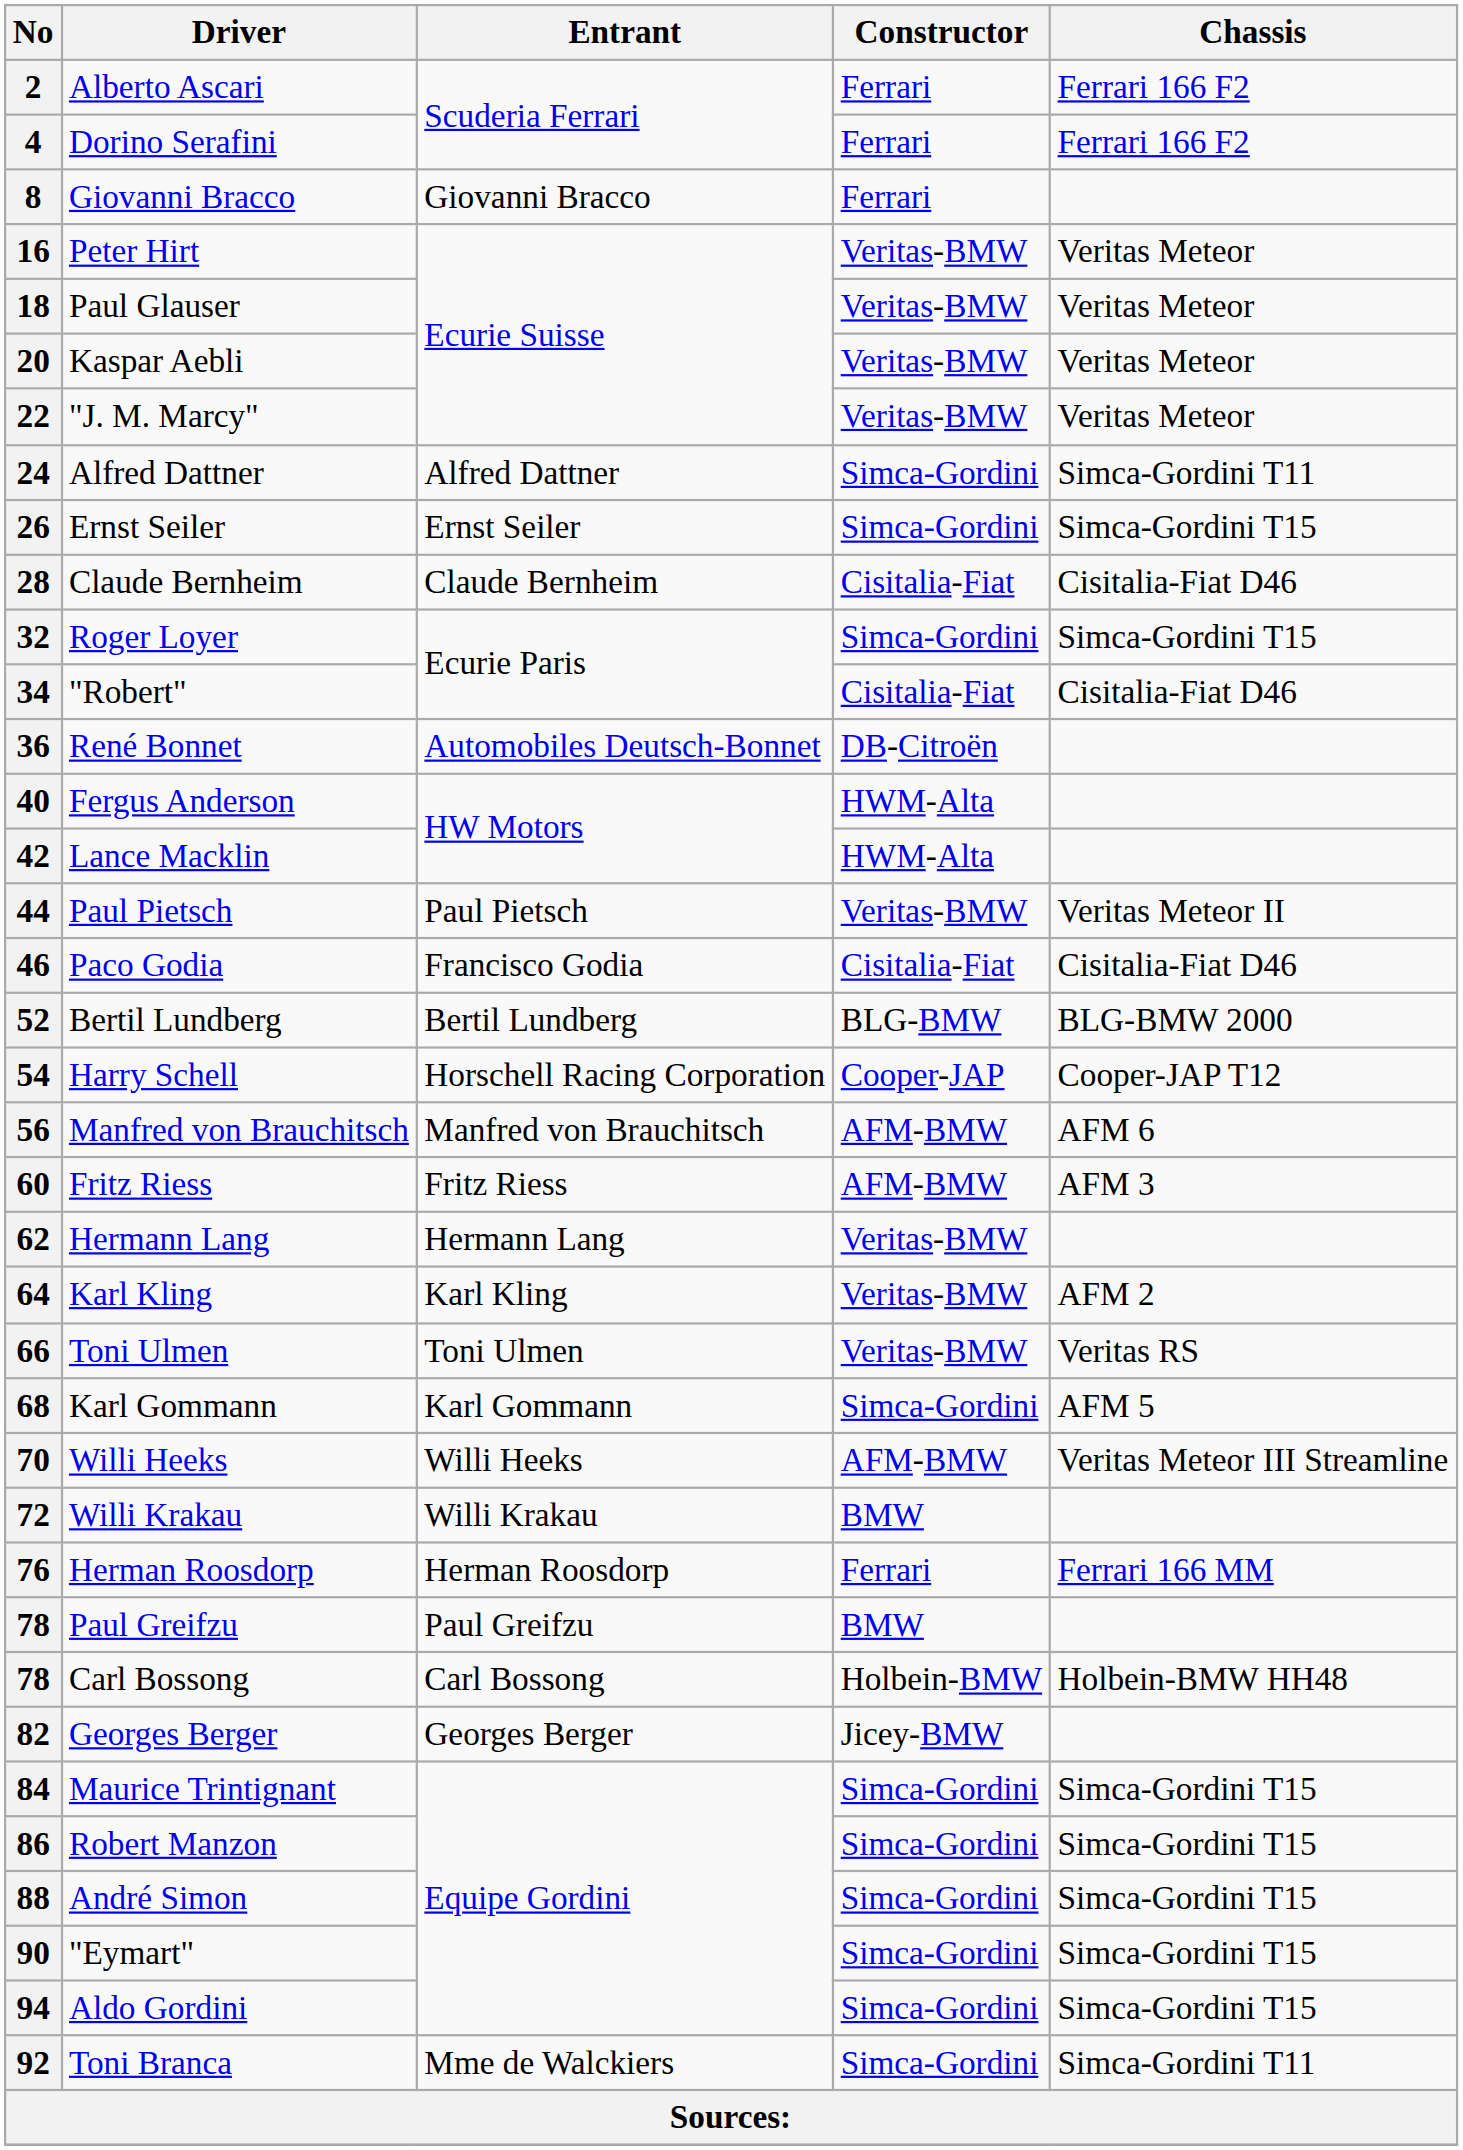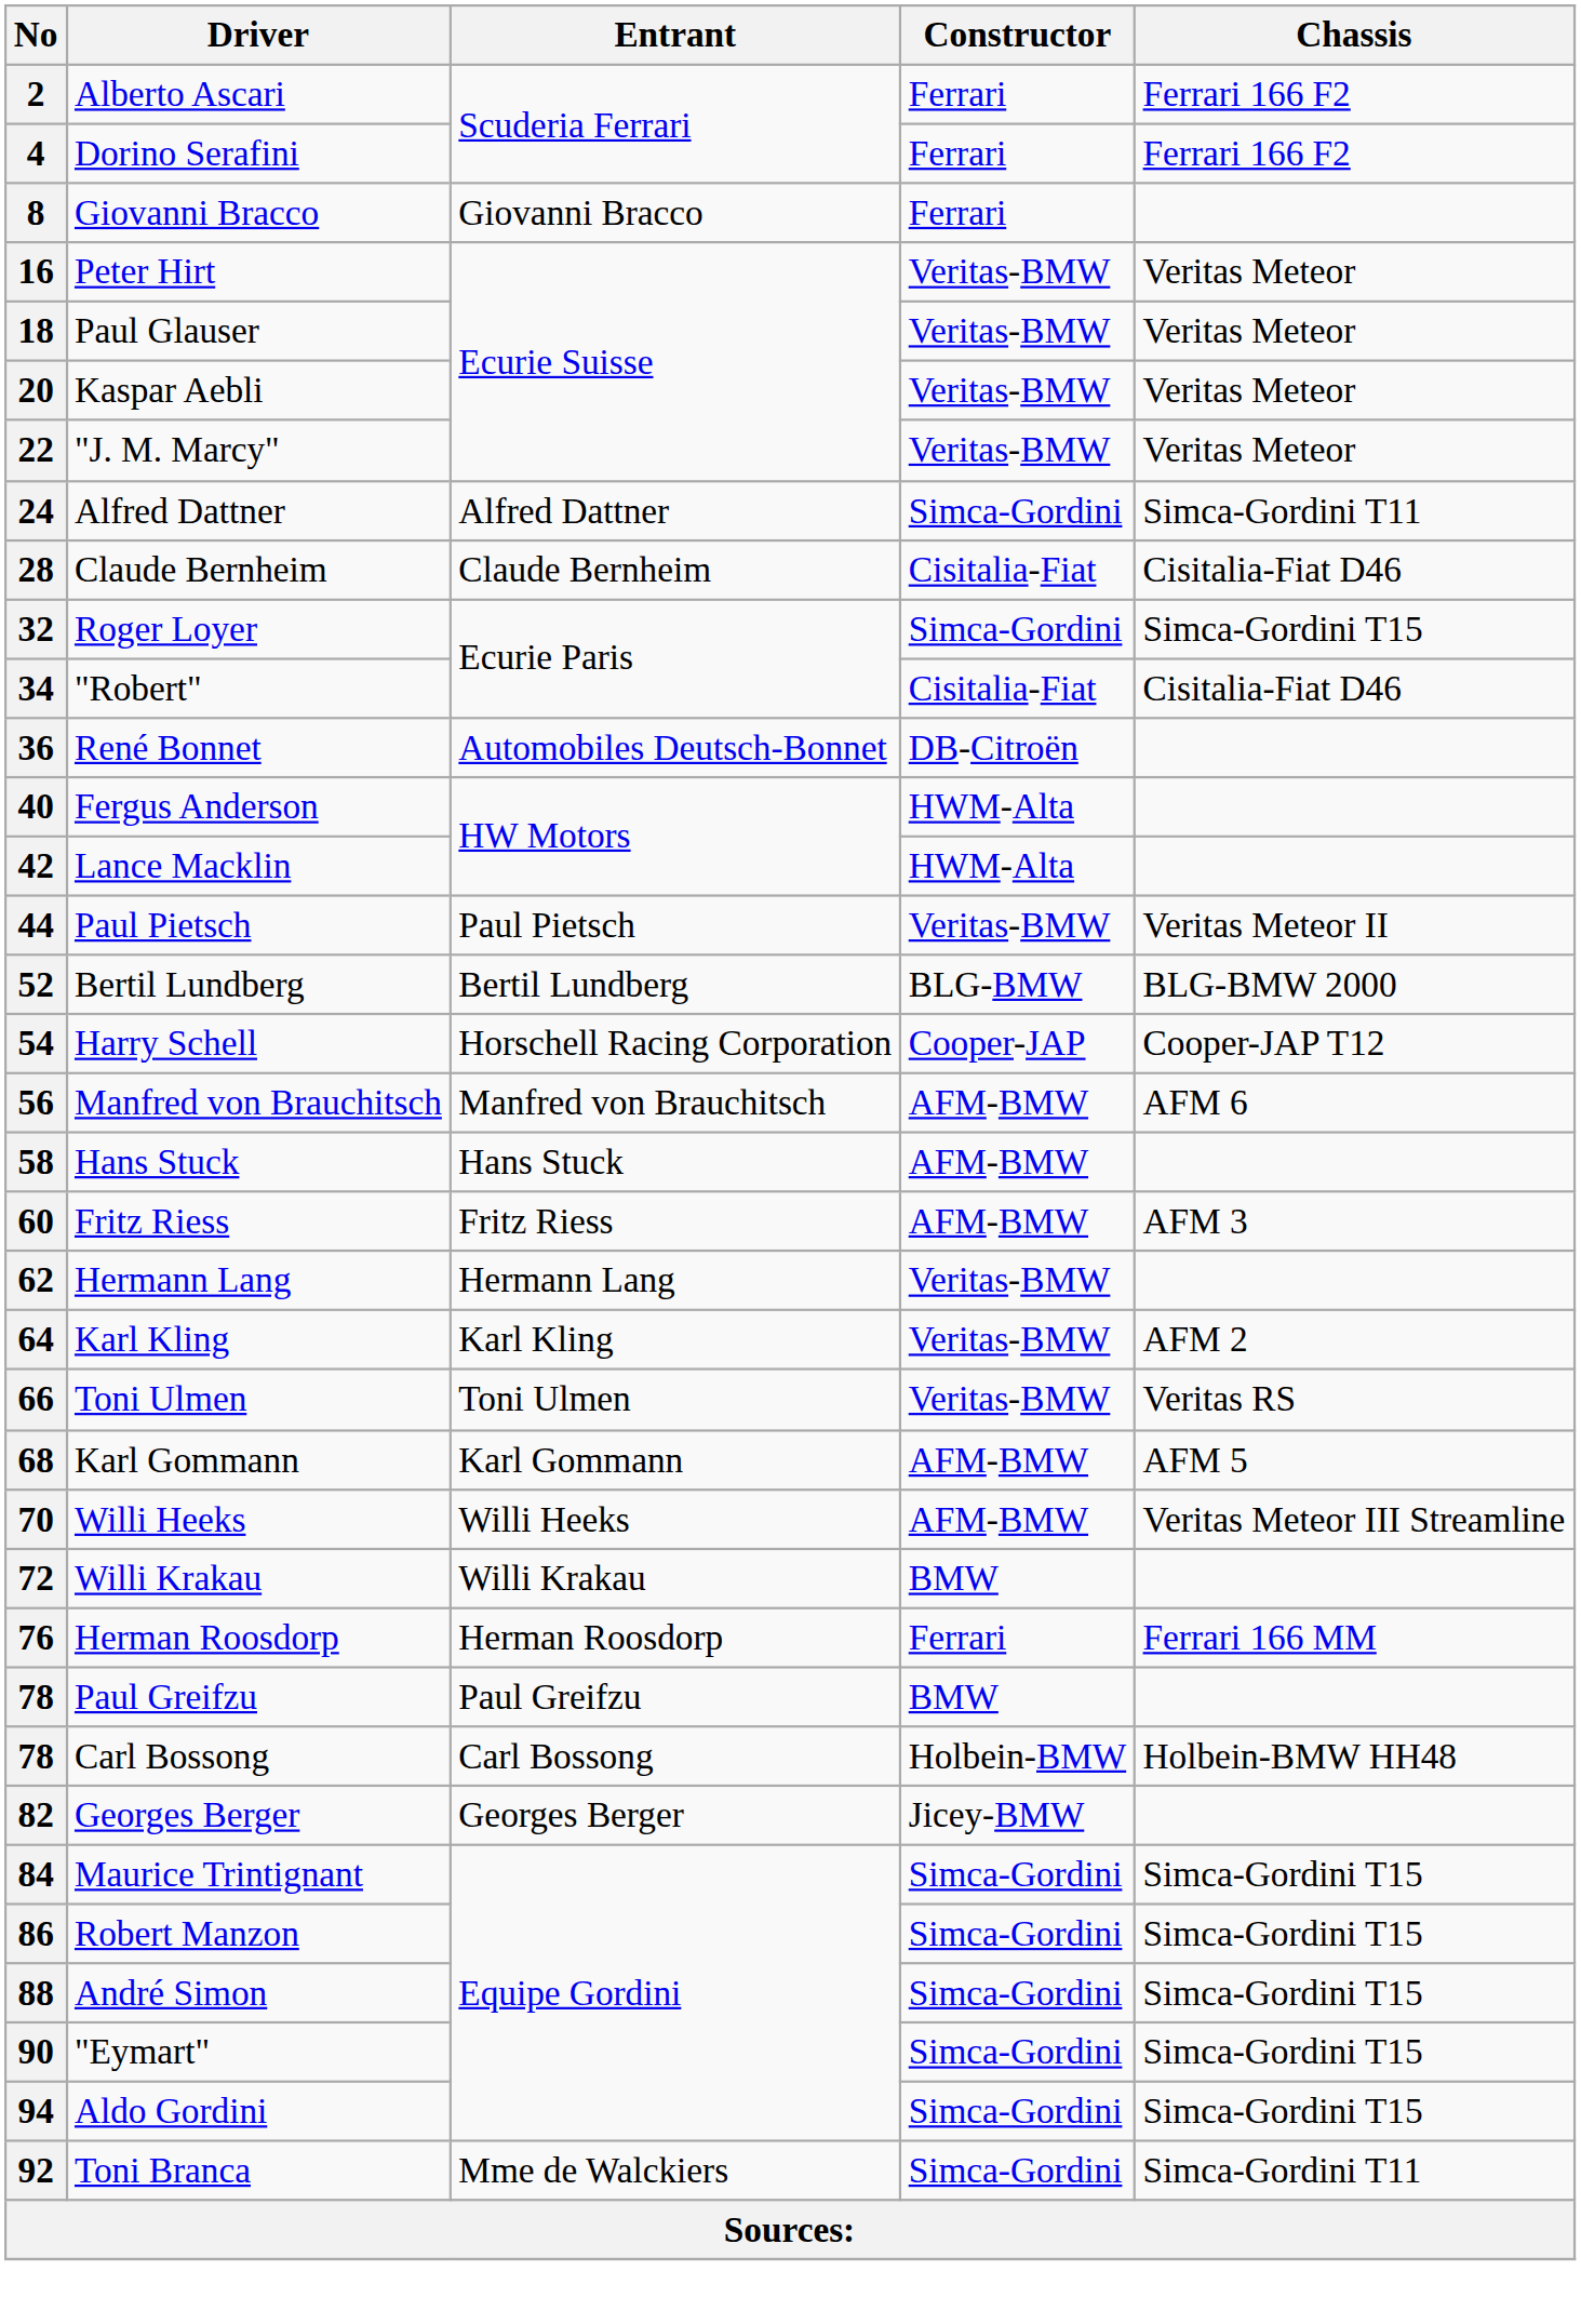- row: 26 | Ernst Seiler | Ernst Seiler | Simca-Gordini | Simca-Gordini T15
- row: 46 | Paco Godia | Francisco Godia | Cisitalia-Fiat | Cisitalia-Fiat D46
+ row: 58 | Hans Stuck | Hans Stuck | AFM-BMW
68 | Constructor: Simca-Gordini -> AFM-BMW
